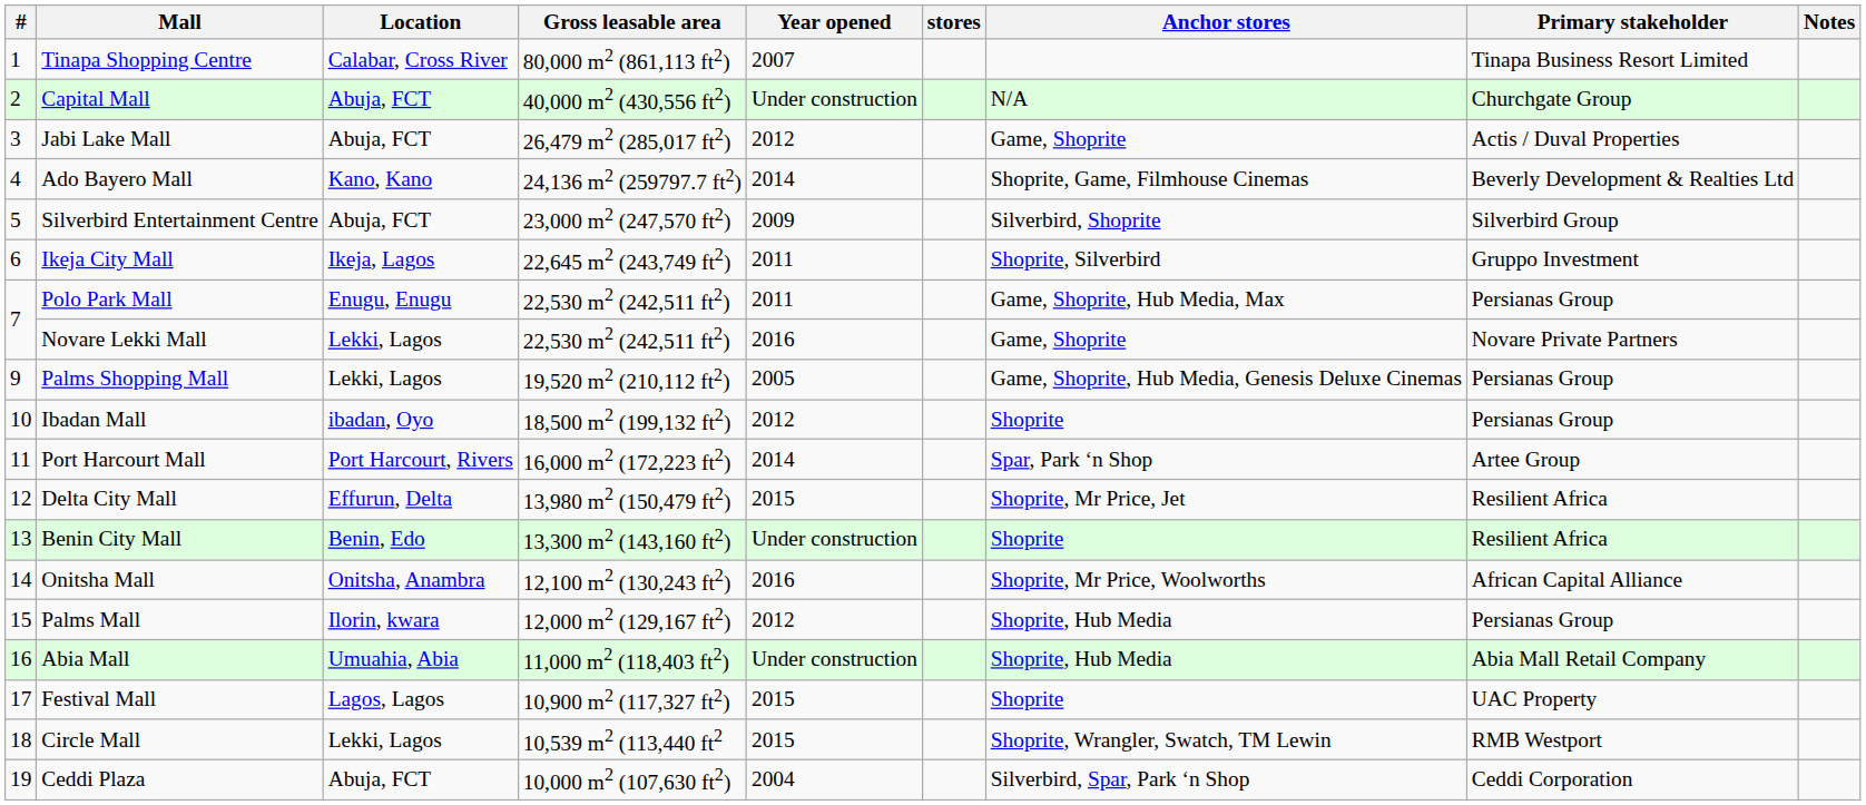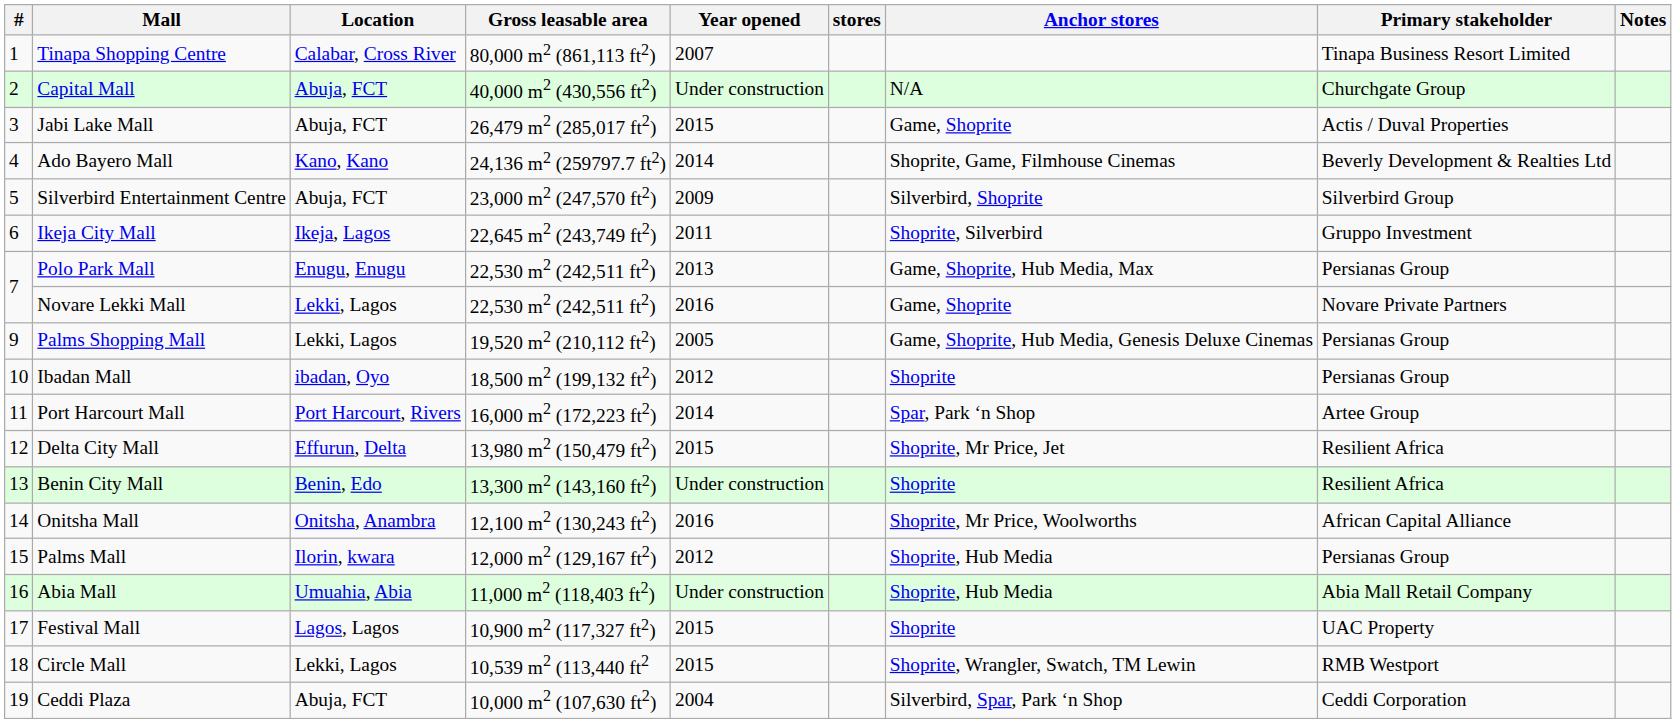Jabi Lake Mall | Year opened: 2012 -> 2015
Polo Park Mall | Year opened: 2011 -> 2013
